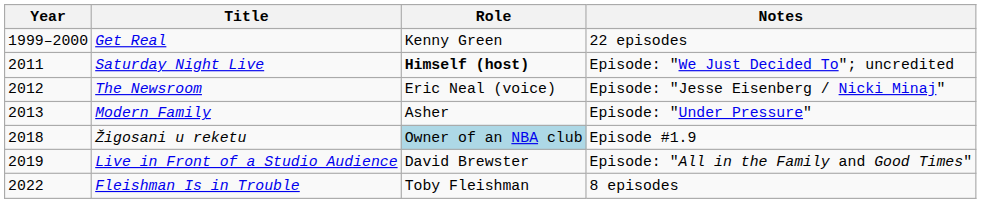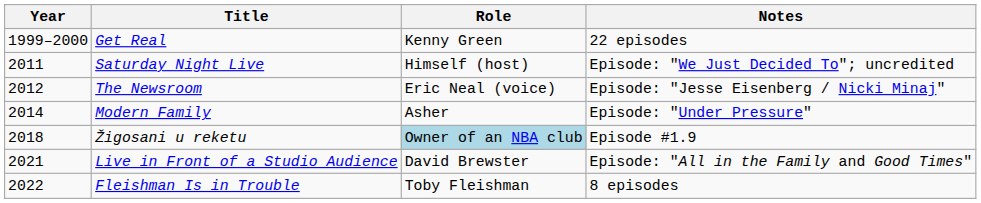Saturday Night Live | Role: bold -> normal
Modern Family | Year: 2013 -> 2014
Live in Front of a Studio Audience | Year: 2019 -> 2021
